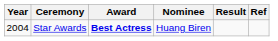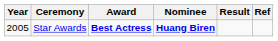Star Awards | Year: 2004 -> 2005
Star Awards | Nominee: normal -> bold
